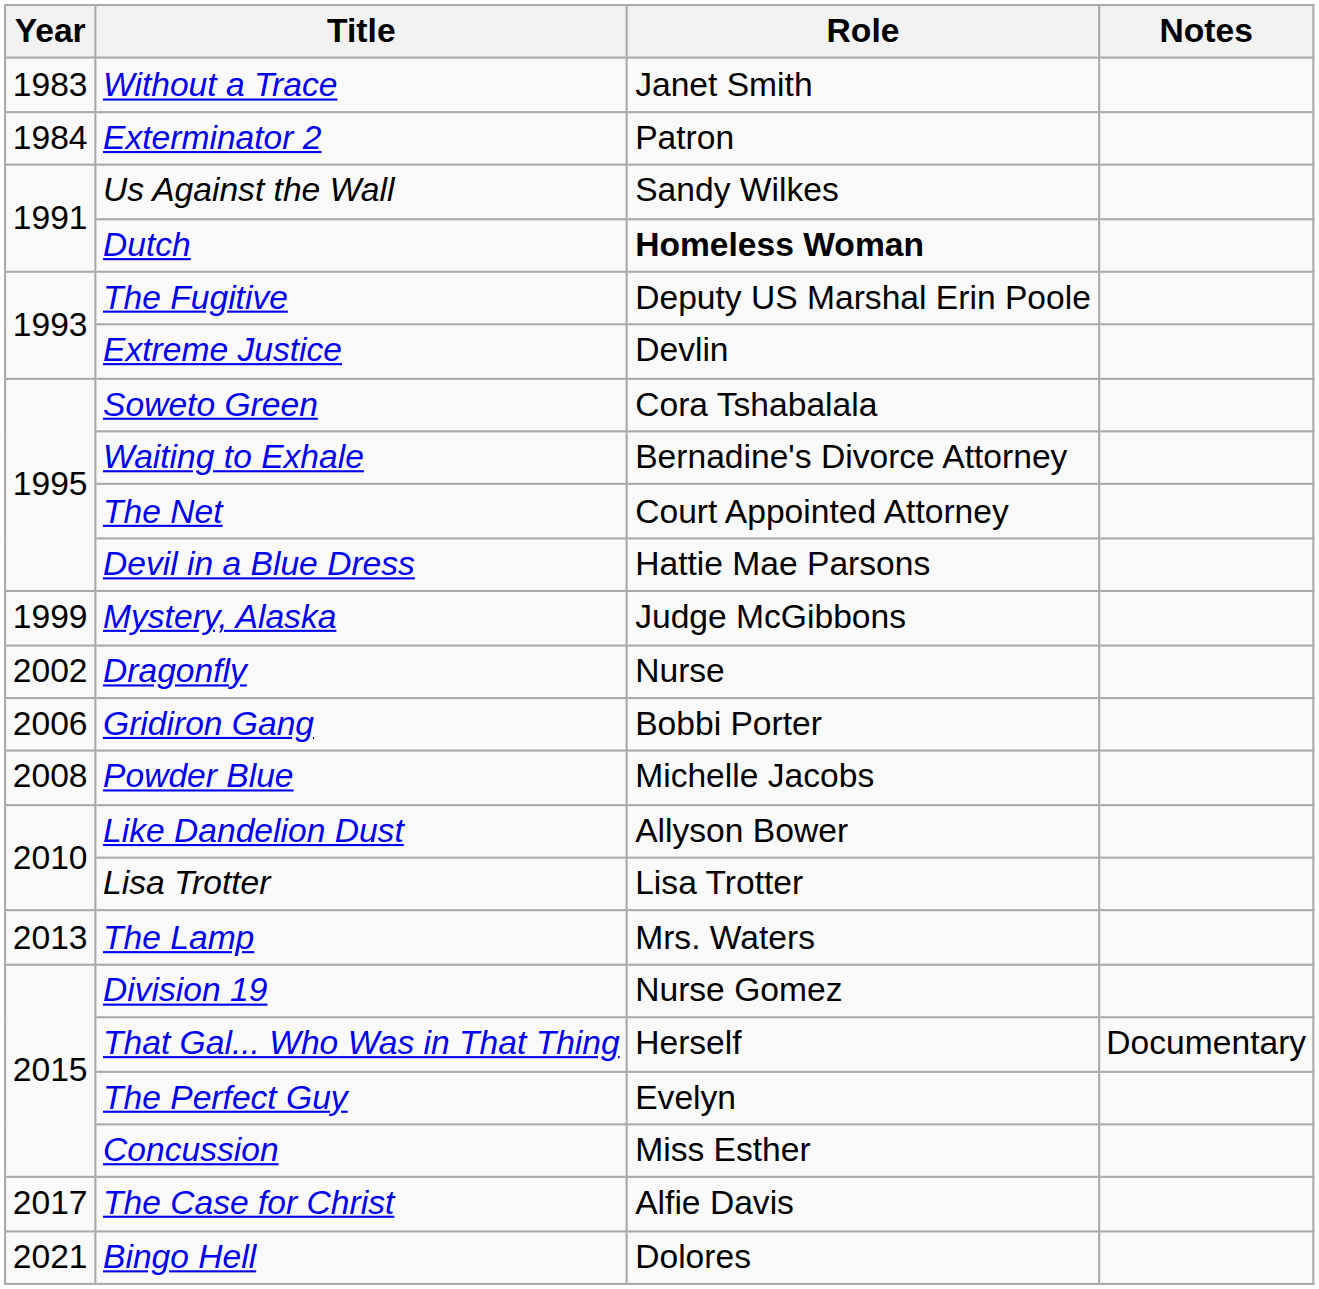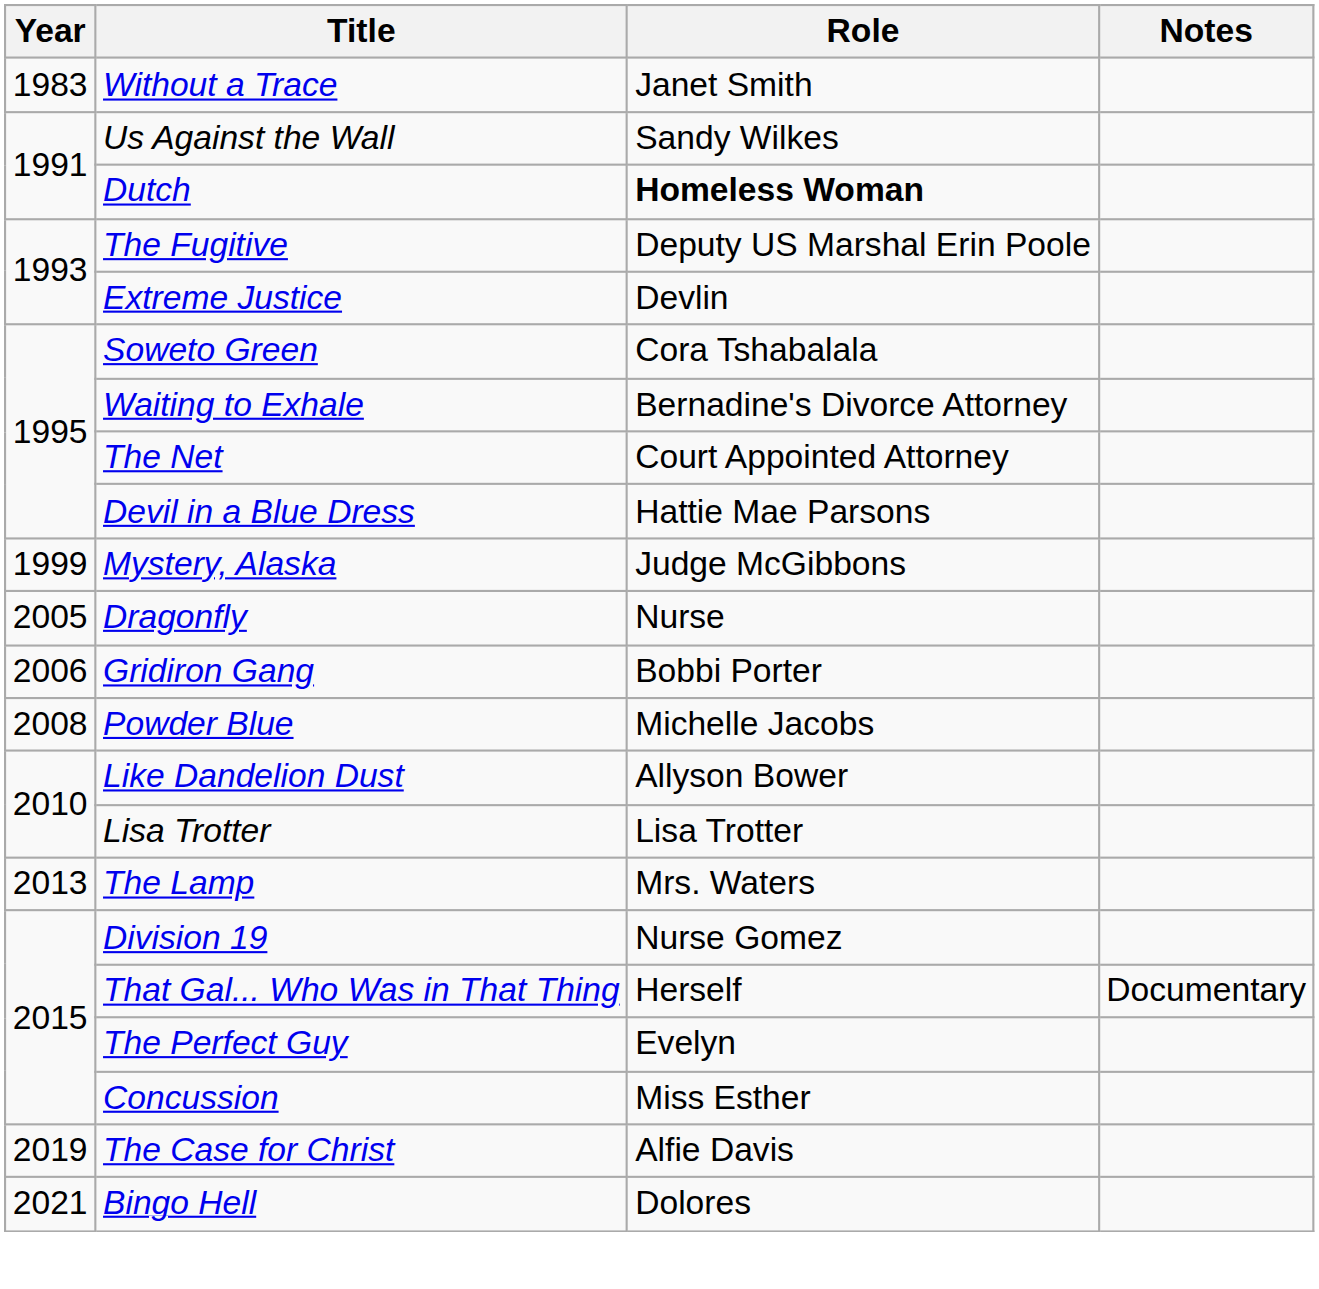- row: 1984 | Exterminator 2 | Patron
Dragonfly | Year: 2002 -> 2005
The Case for Christ | Year: 2017 -> 2019
